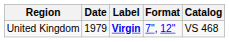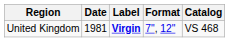United Kingdom | Date: 1979 -> 1981
